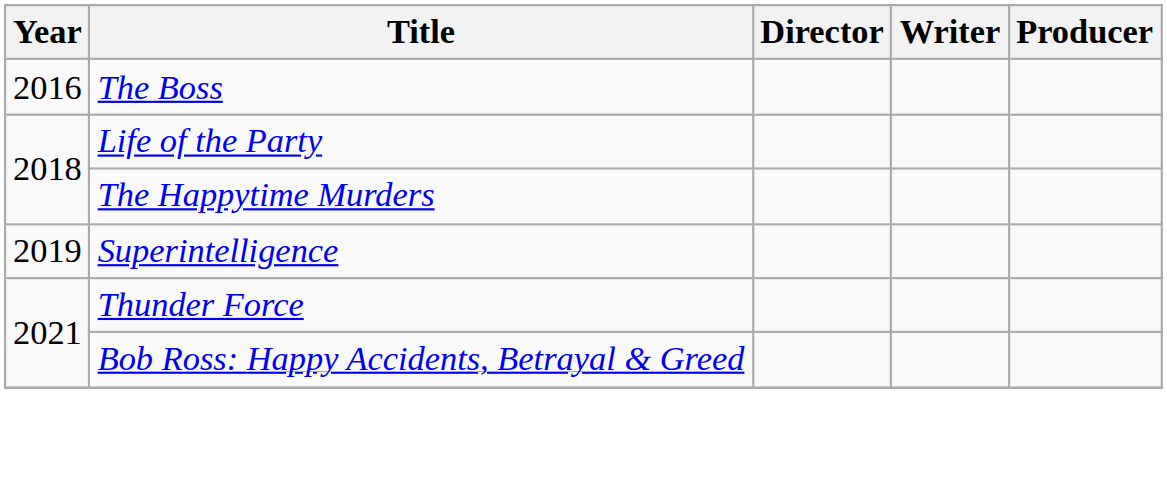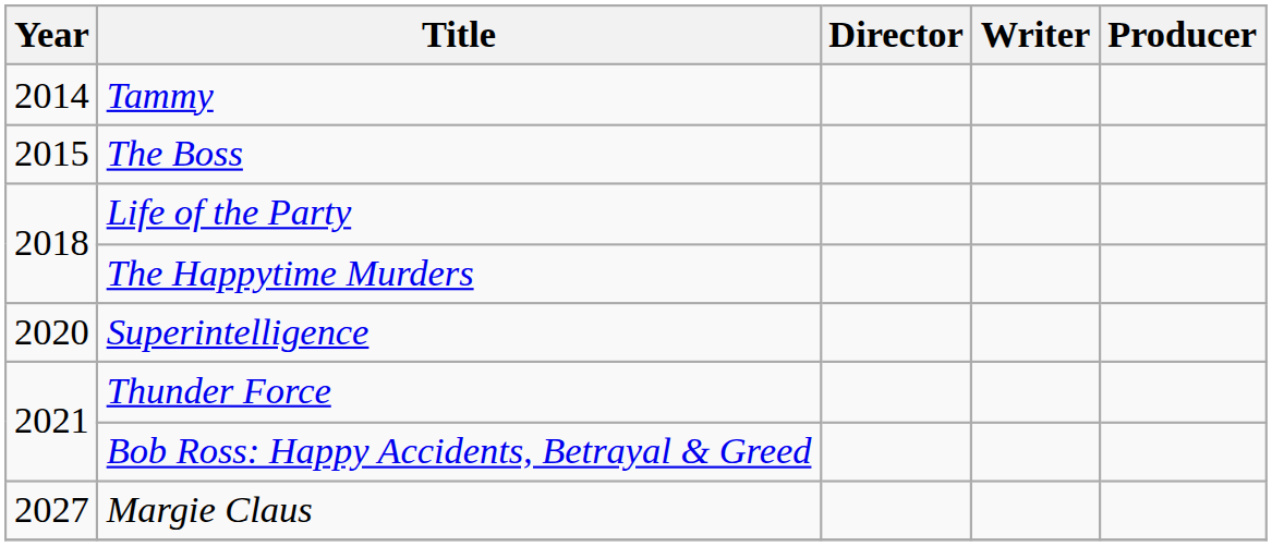+ row: 2014 | Tammy
The Boss | Year: 2016 -> 2015
Superintelligence | Year: 2019 -> 2020
+ row: 2027 | Margie Claus
